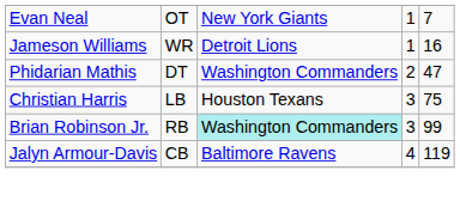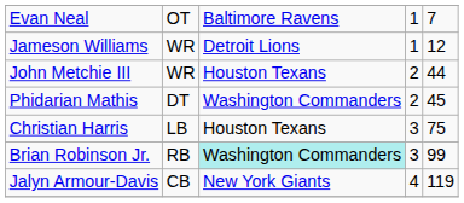Evan Neal | column 3: New York Giants -> Baltimore Ravens
Jameson Williams | column 5: 16 -> 12
+ row: John Metchie III | WR | Houston Texans | 2 | 44
Phidarian Mathis | column 5: 47 -> 45
Jalyn Armour-Davis | column 3: Baltimore Ravens -> New York Giants
